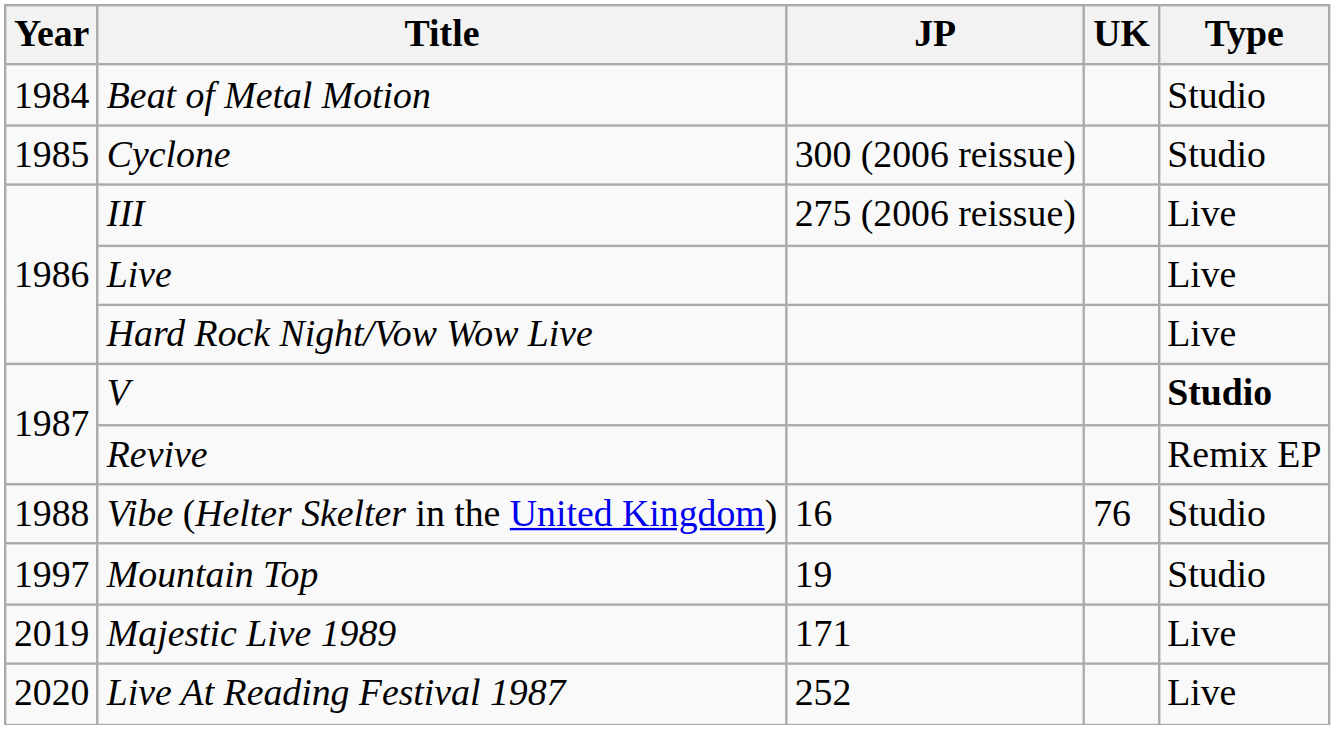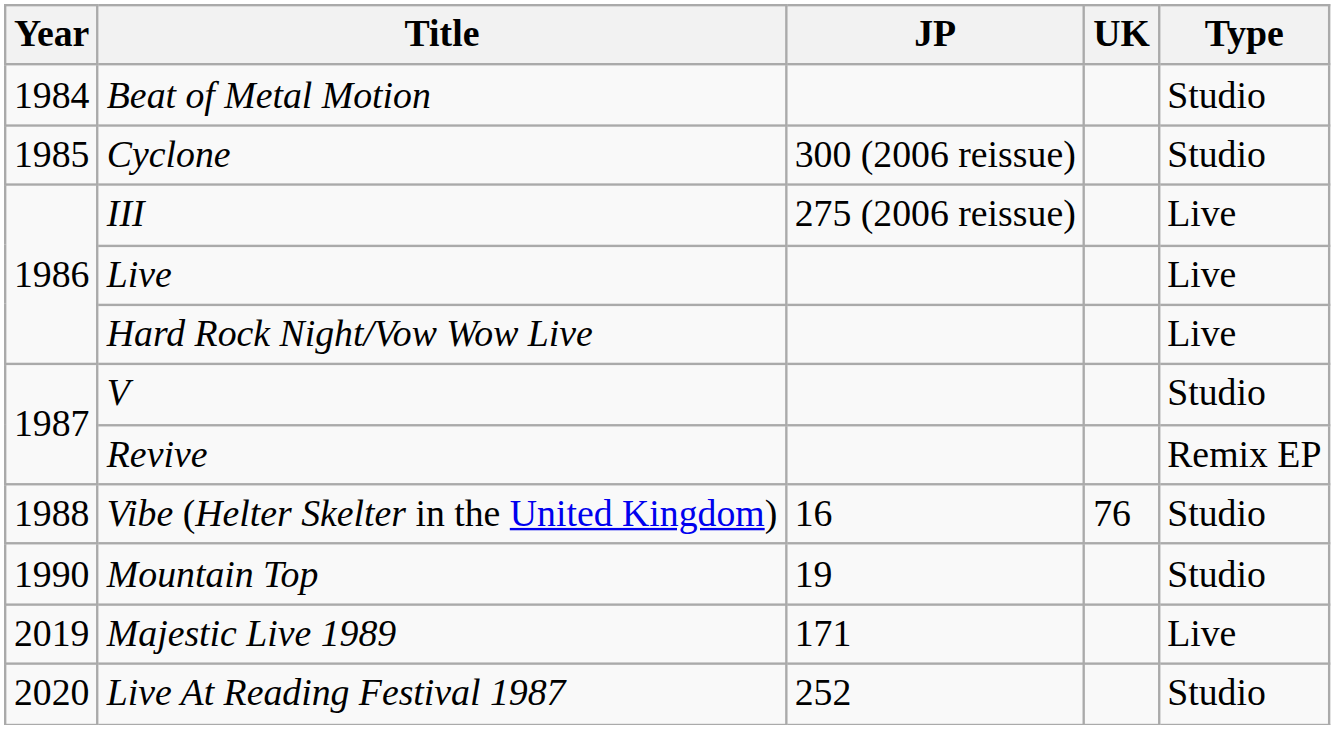V | Type: bold -> normal
Mountain Top | Year: 1997 -> 1990
Live At Reading Festival 1987 | Type: Live -> Studio
